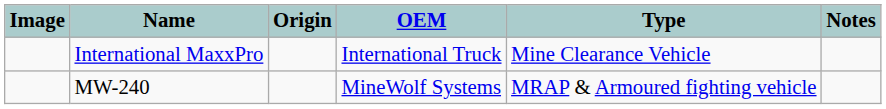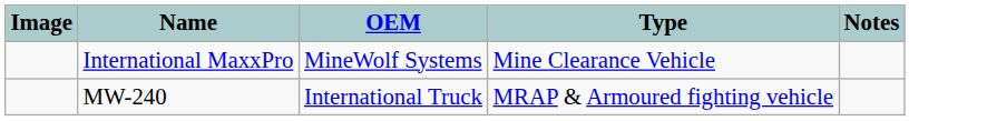- column: Origin
International MaxxPro | OEM: International Truck -> MineWolf Systems
MW-240 | OEM: MineWolf Systems -> International Truck
